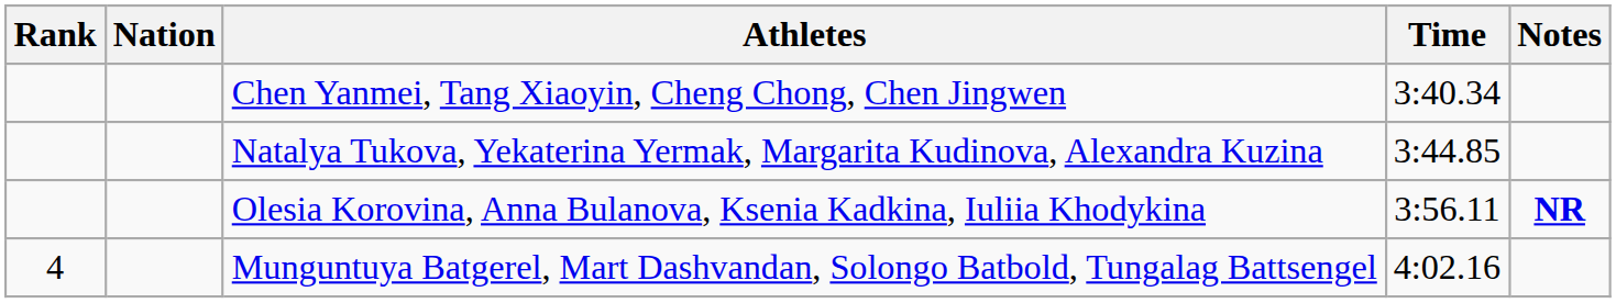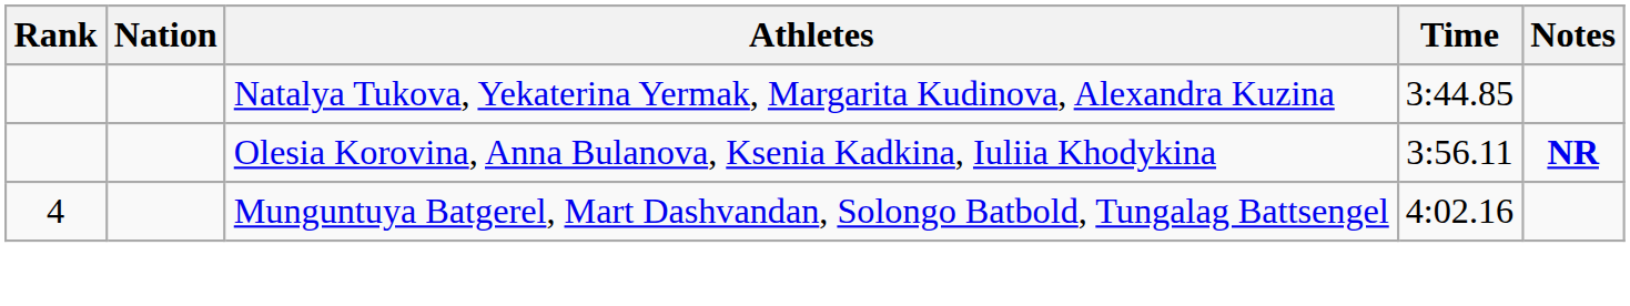- row: Chen Yanmei, Tang Xiaoyin, Cheng Chong, Chen Jingwen | 3:40.34
